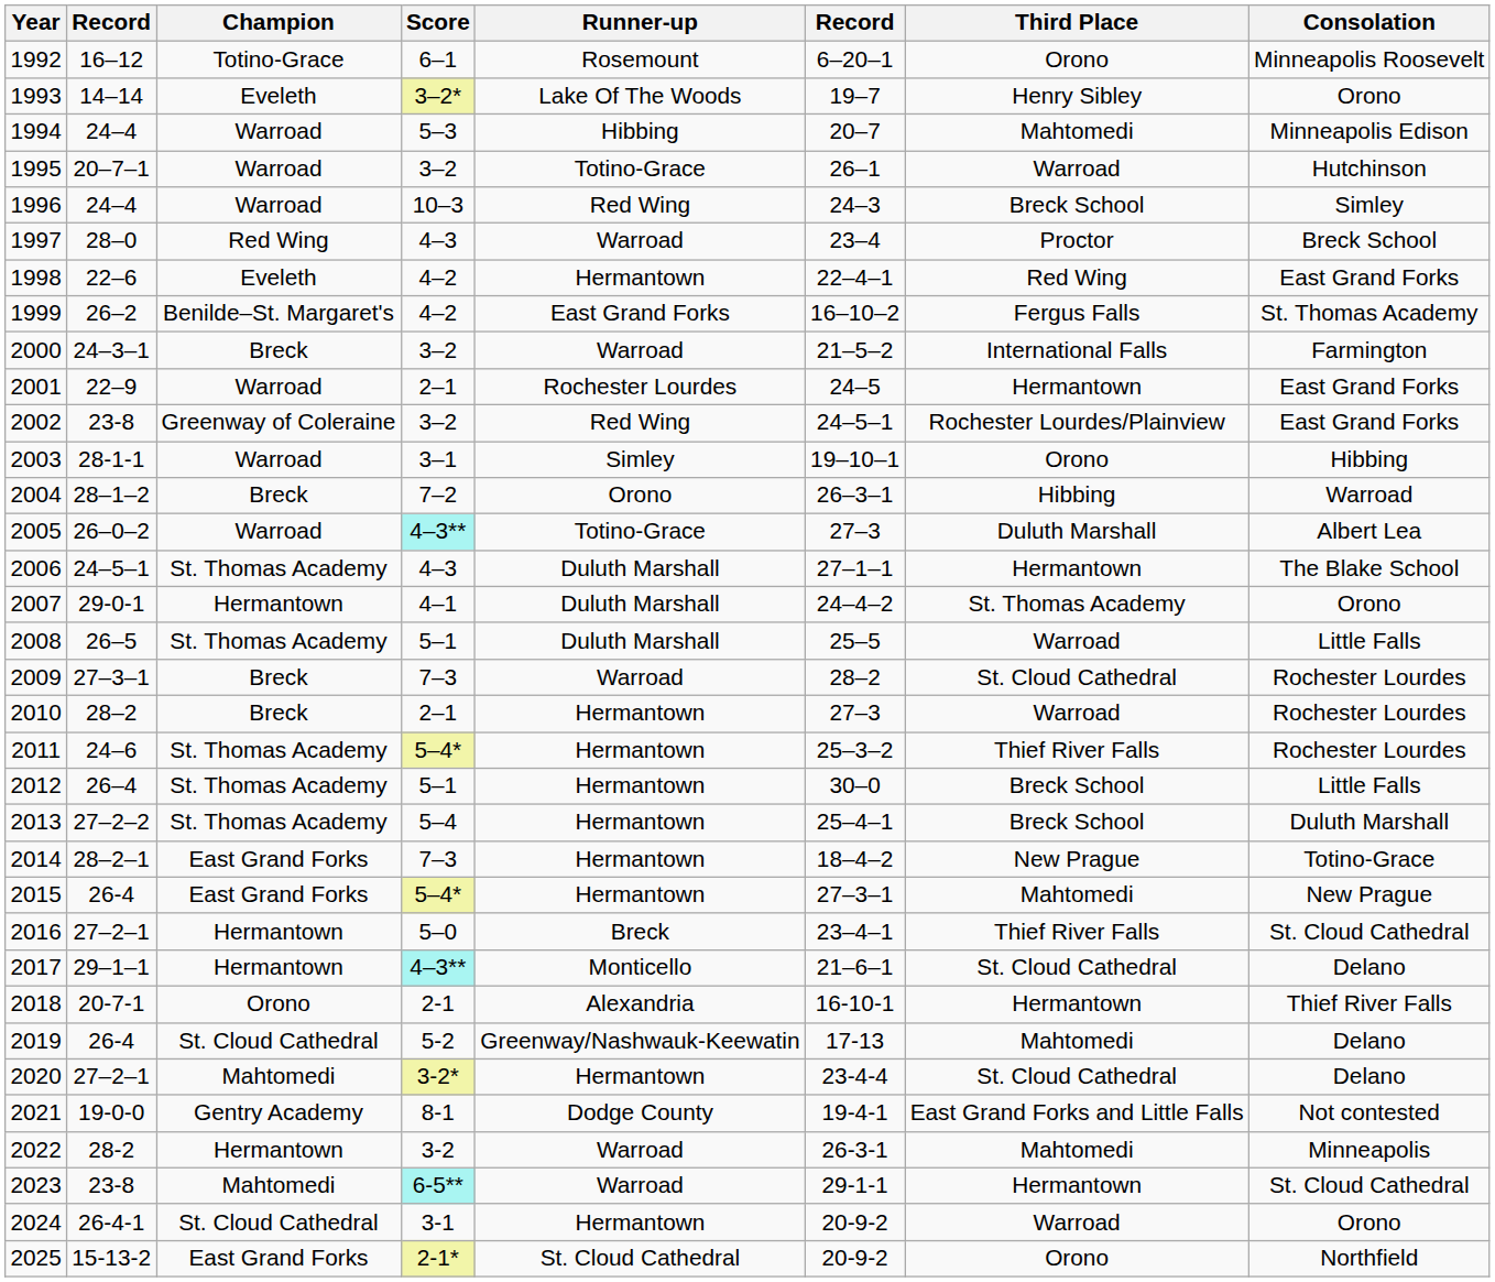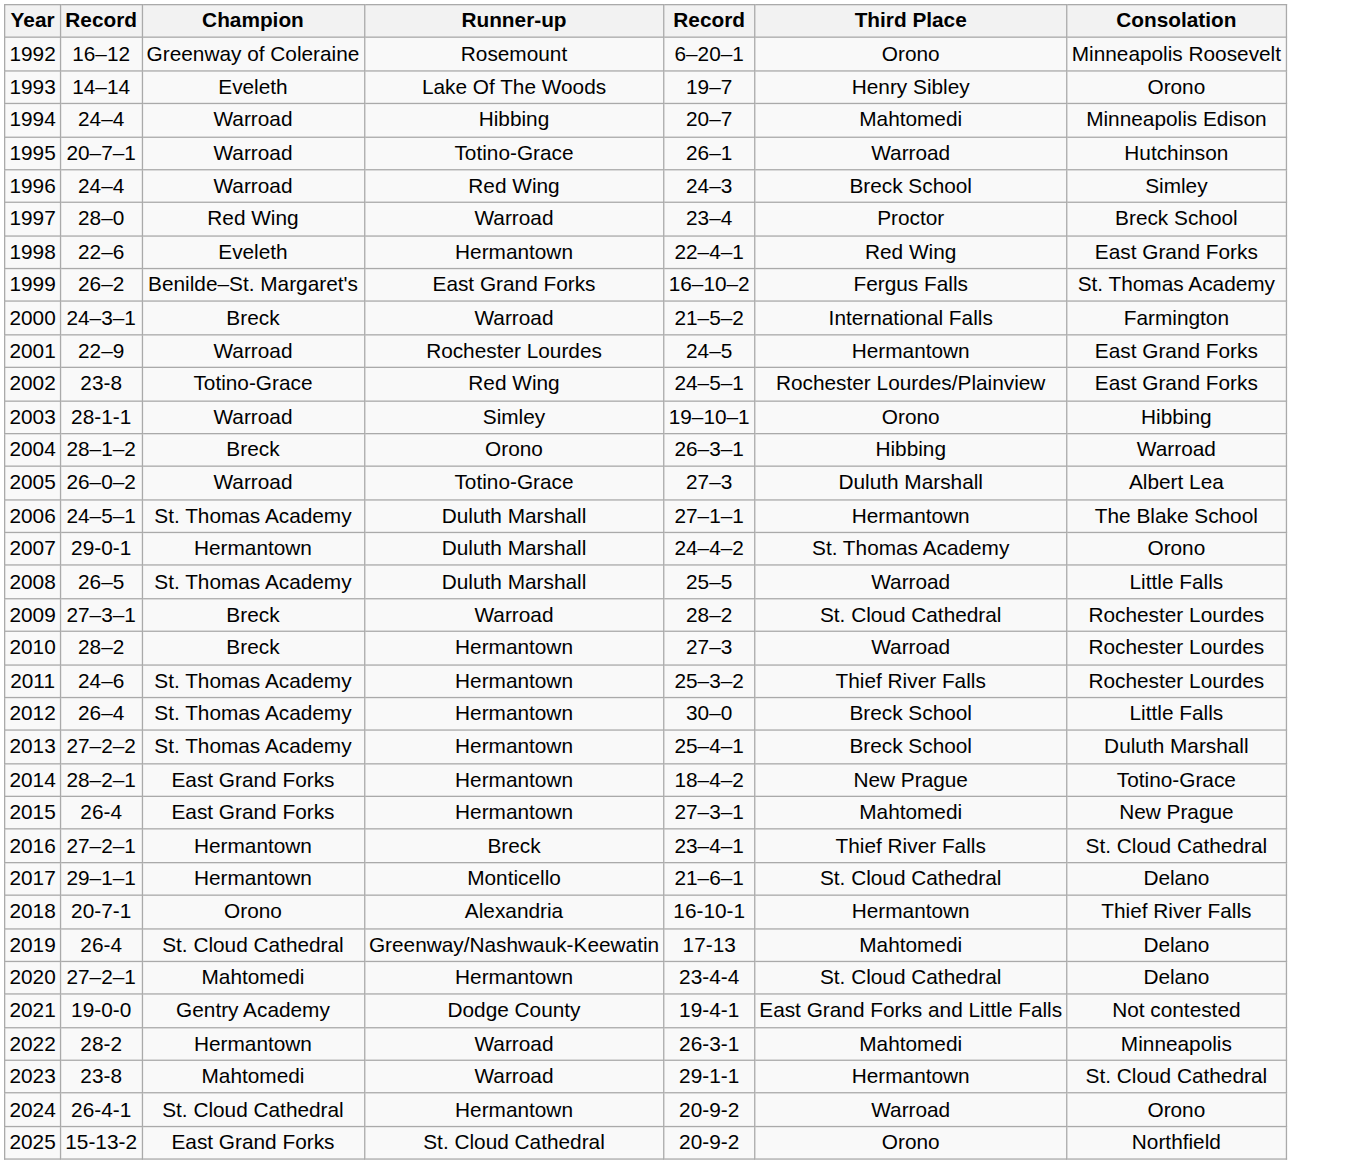- column: Score | 6–1 | 3–2* | 5–3 | 3–2 | 10–3 | 4–3 | 4–2 | 4–2 | 3–2 | 2–1 | 3–2 | 3–1 | 7–2 | 4–3** | 4–3 | 4–1 | 5–1 | 7–3 | 2–1 | 5–4* | 5–1 | 5–4 | 7–3 | 5–4* | 5–0 | 4–3** | 2-1 | 5-2 | 3-2* | 8-1 | 3-2 | 6-5** | 3-1 | 2-1*
1992 | Champion: Totino-Grace -> Greenway of Coleraine
2002 | Champion: Greenway of Coleraine -> Totino-Grace
